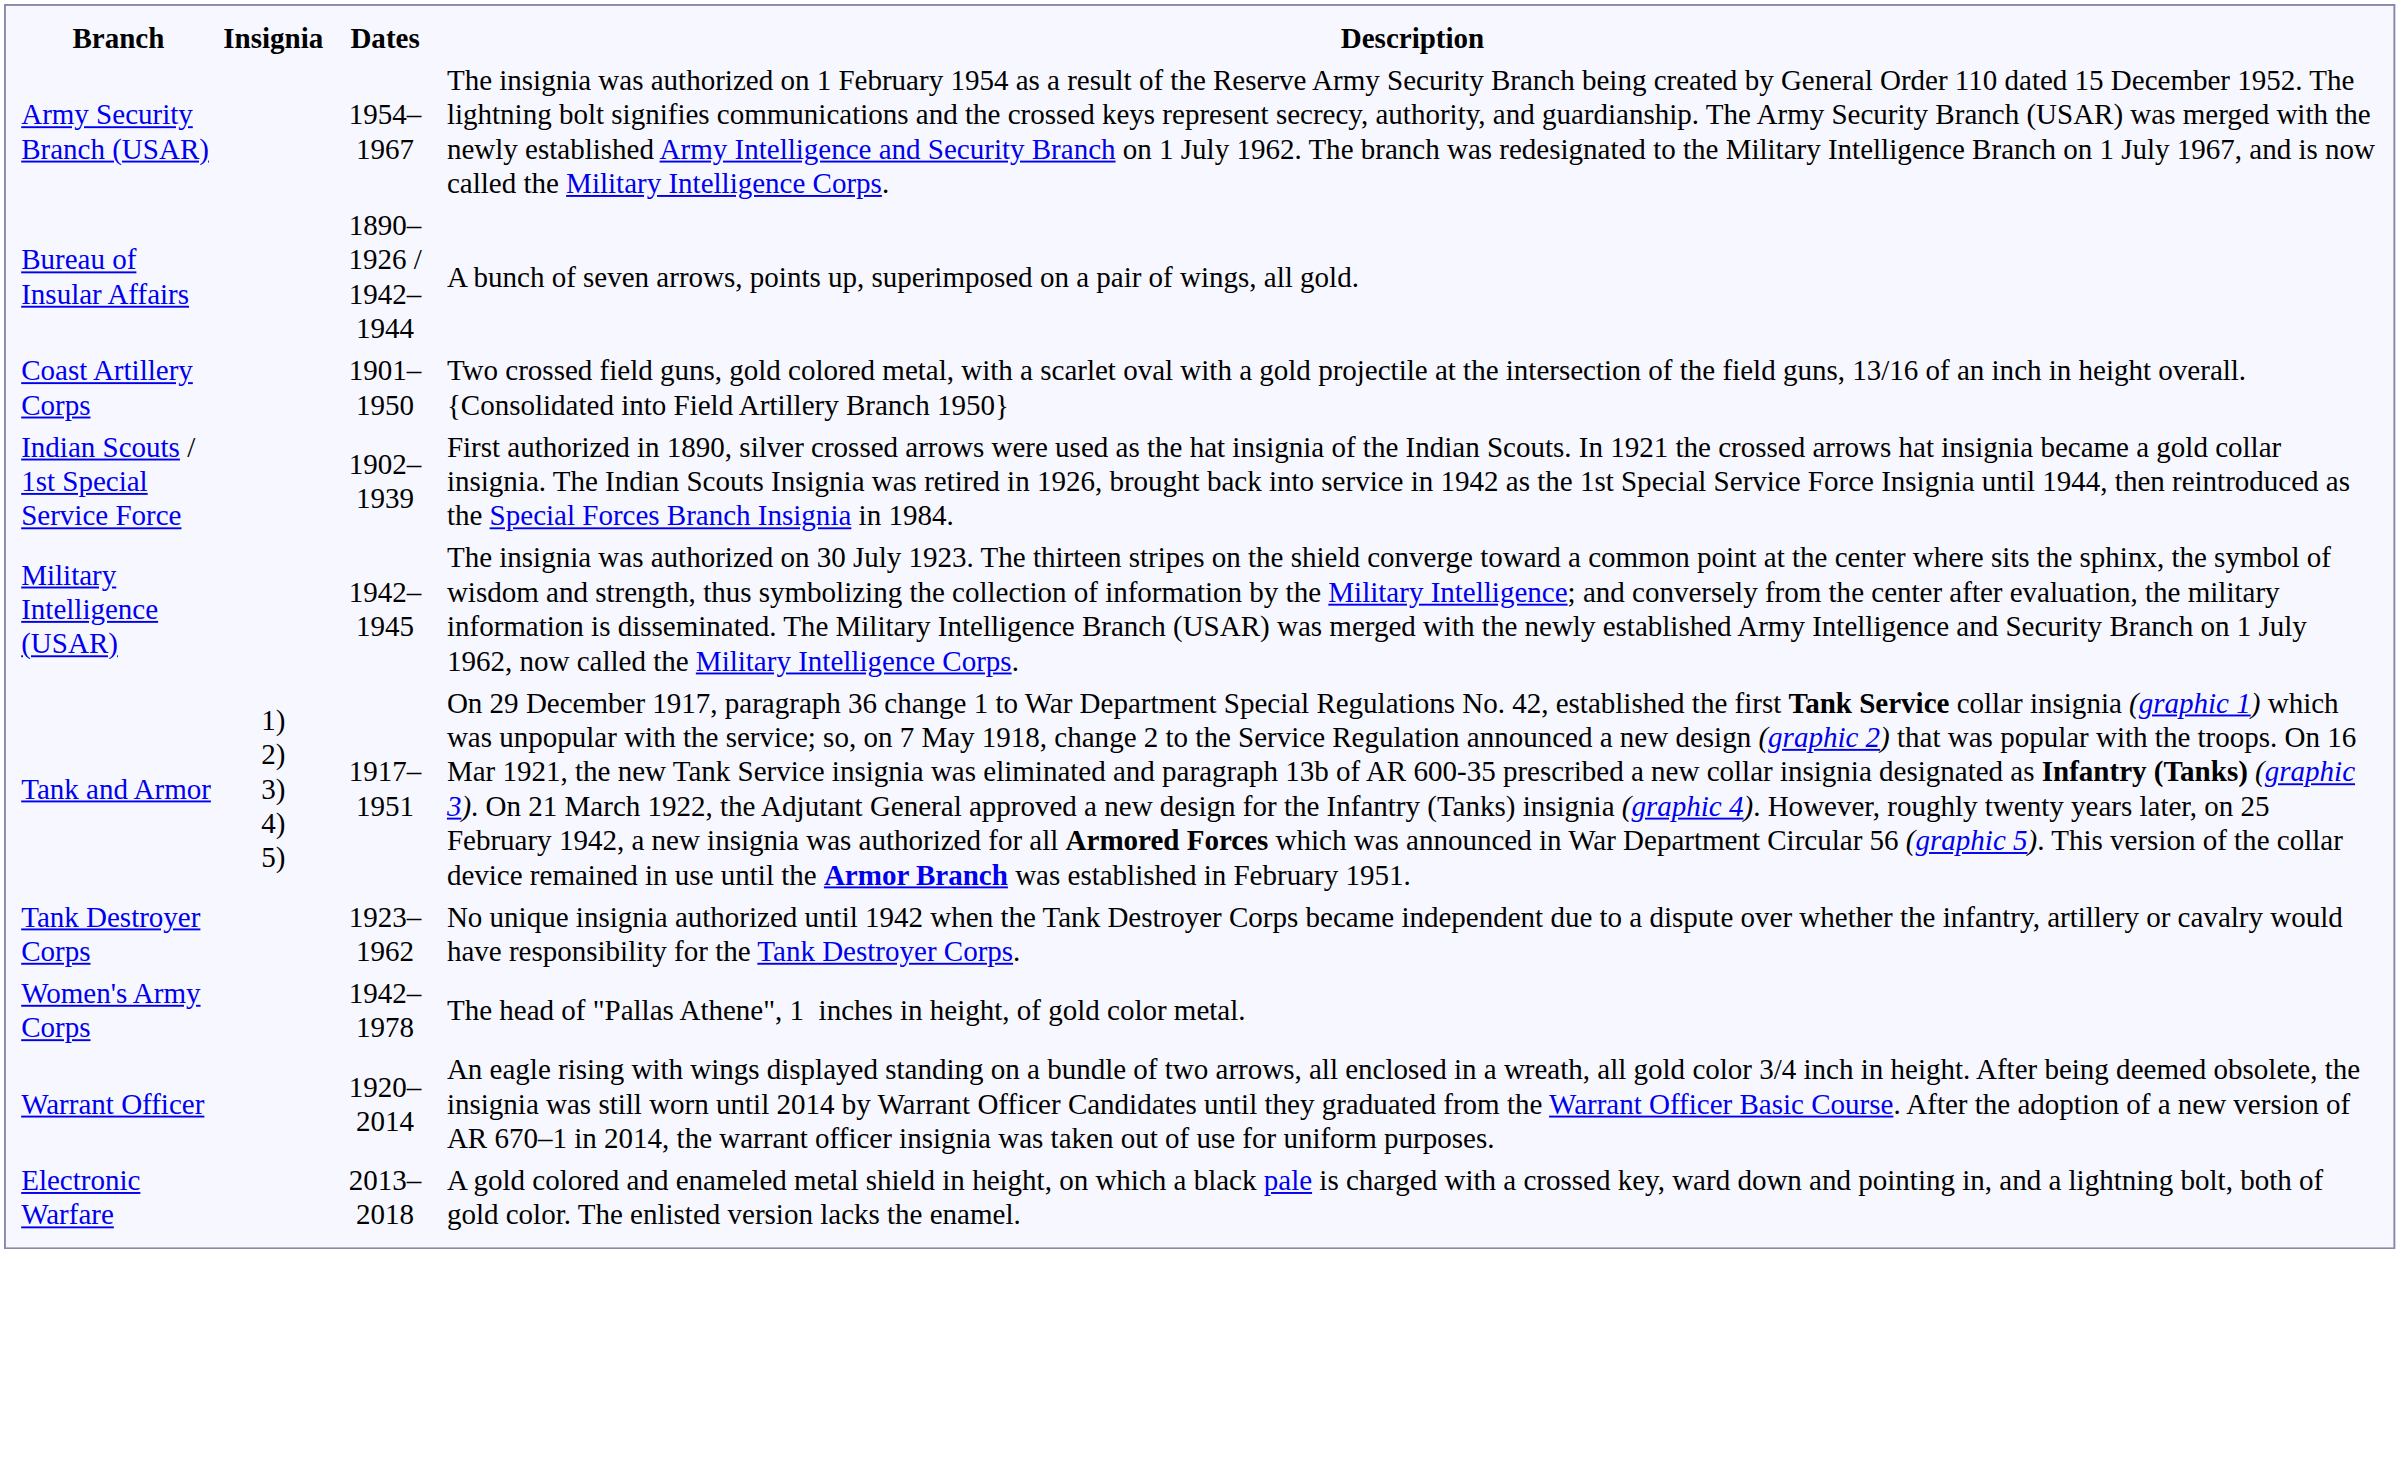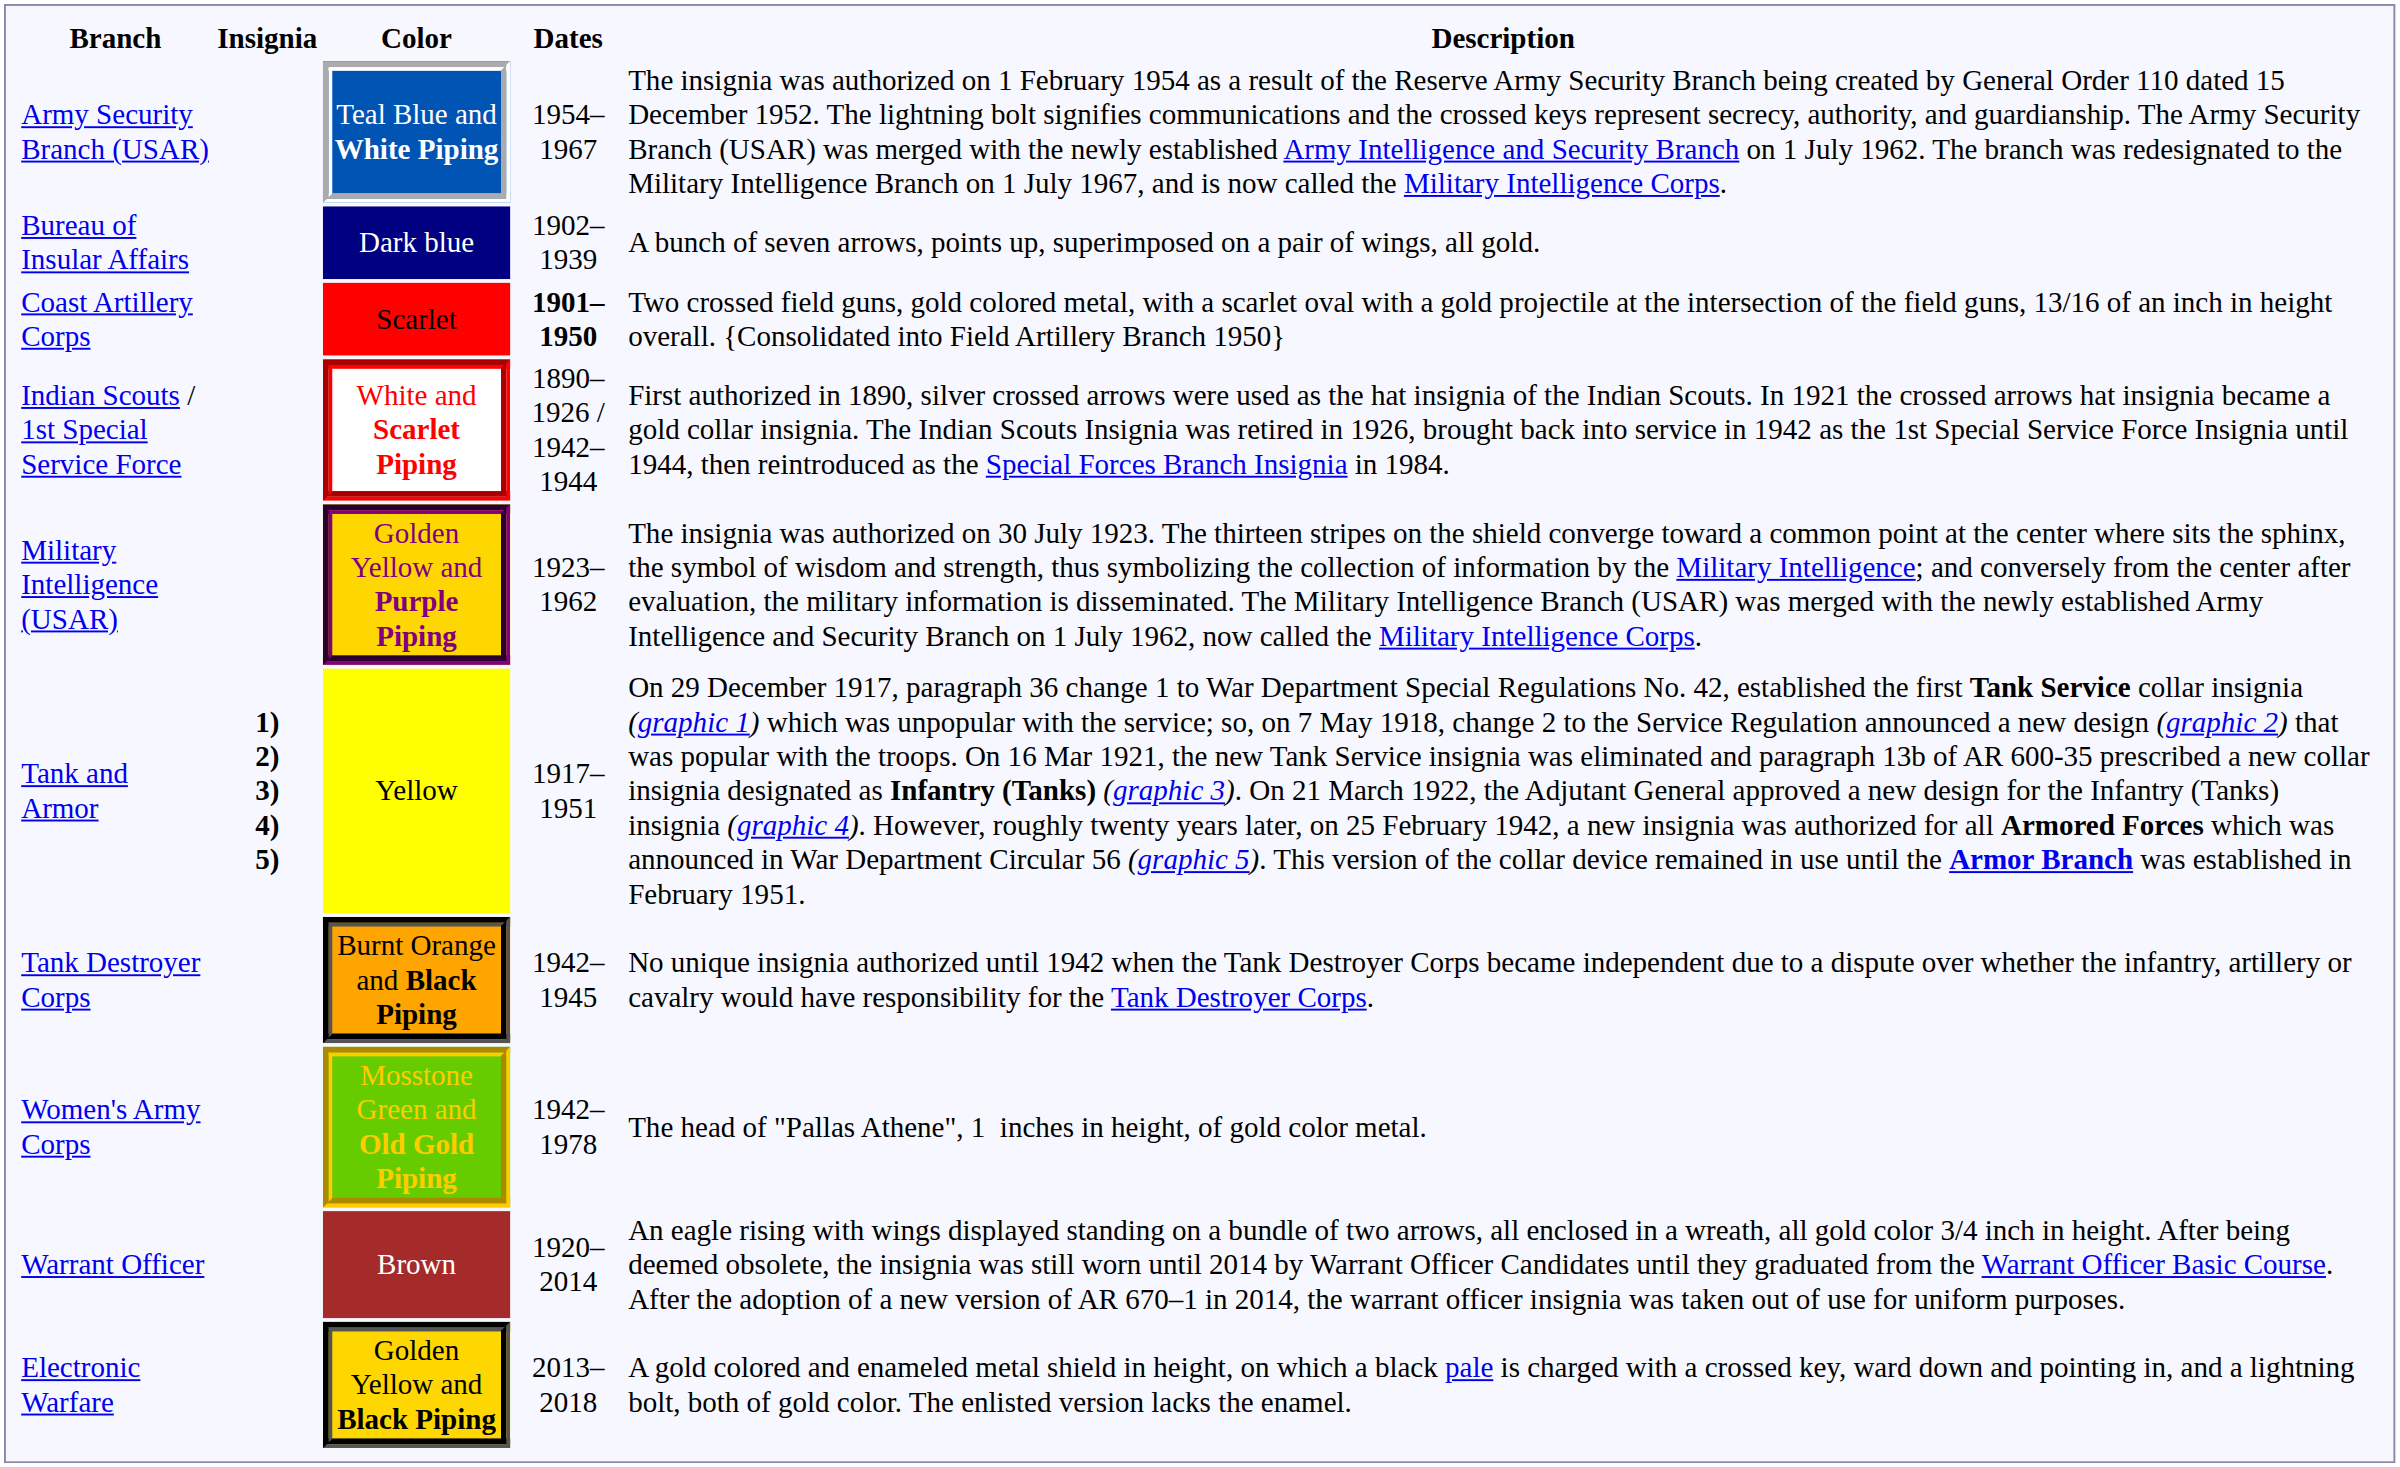+ column: Color | Teal Blue and White Piping | Dark blue | Scarlet | White and Scarlet Piping | Golden Yellow and Purple Piping | Yellow | Burnt Orange and Black Piping | Mosstone Green and Old Gold Piping | Brown | Golden Yellow and Black Piping
Bureau of Insular Affairs | Dates: 1890–1926 / 1942–1944 -> 1902–1939
Coast Artillery Corps | Dates: normal -> bold
Indian Scouts / 1st Special Service Force | Dates: 1902–1939 -> 1890–1926 / 1942–1944
Military Intelligence (USAR) | Dates: 1942–1945 -> 1923–1962
Tank and Armor | Insignia: normal -> bold
Tank Destroyer Corps | Dates: 1923–1962 -> 1942–1945
